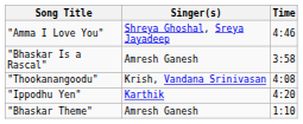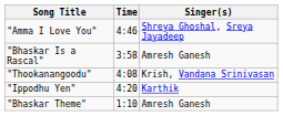columns swapped: Singer(s) <-> Time
